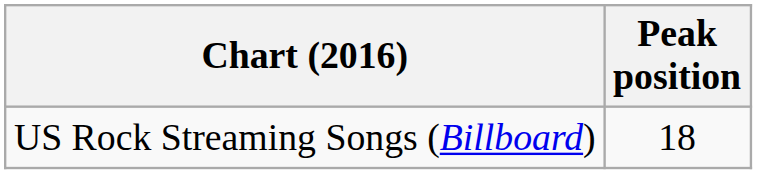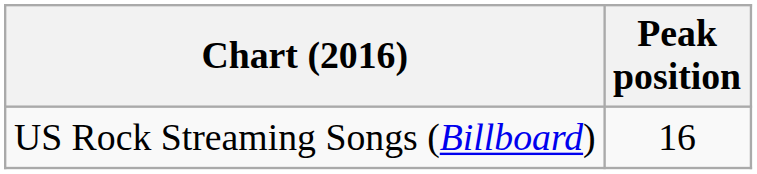US Rock Streaming Songs (Billboard) | Peak position: 18 -> 16
